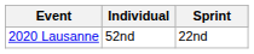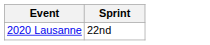- column: Individual | 52nd
